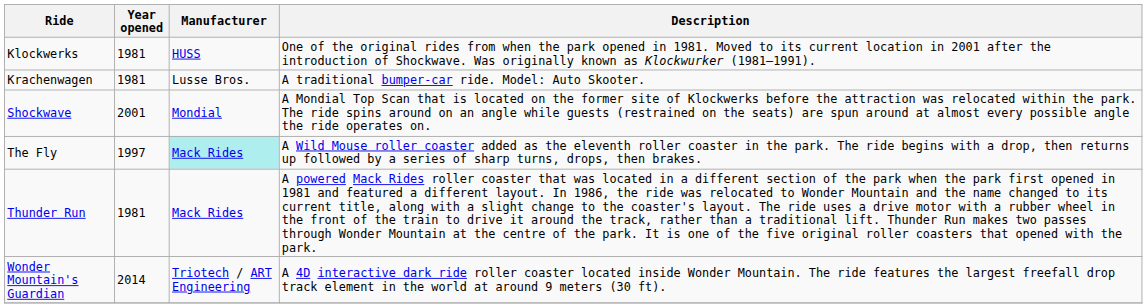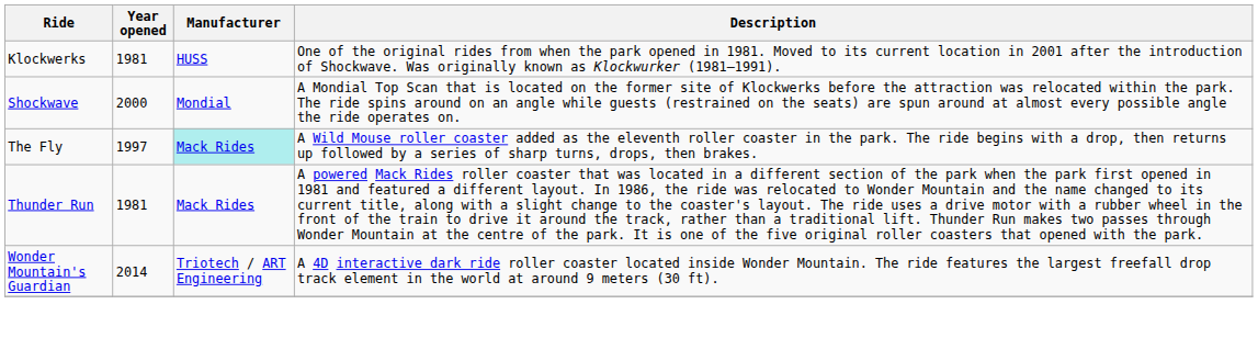- row: Krachenwagen | 1981 | Lusse Bros. | A traditional bumper-car ride. Model: Auto Skooter.
Shockwave | Year opened: 2001 -> 2000
